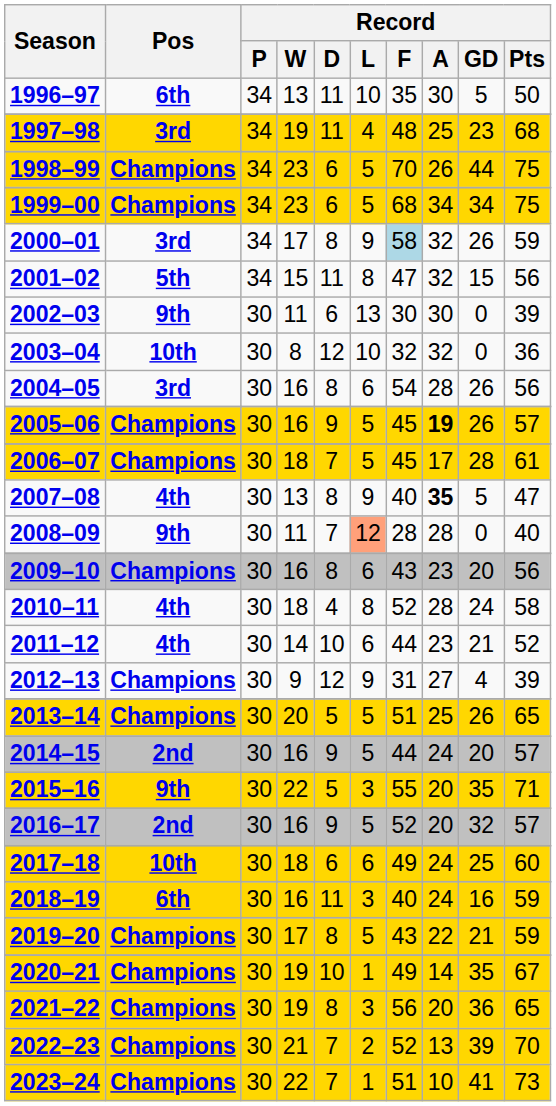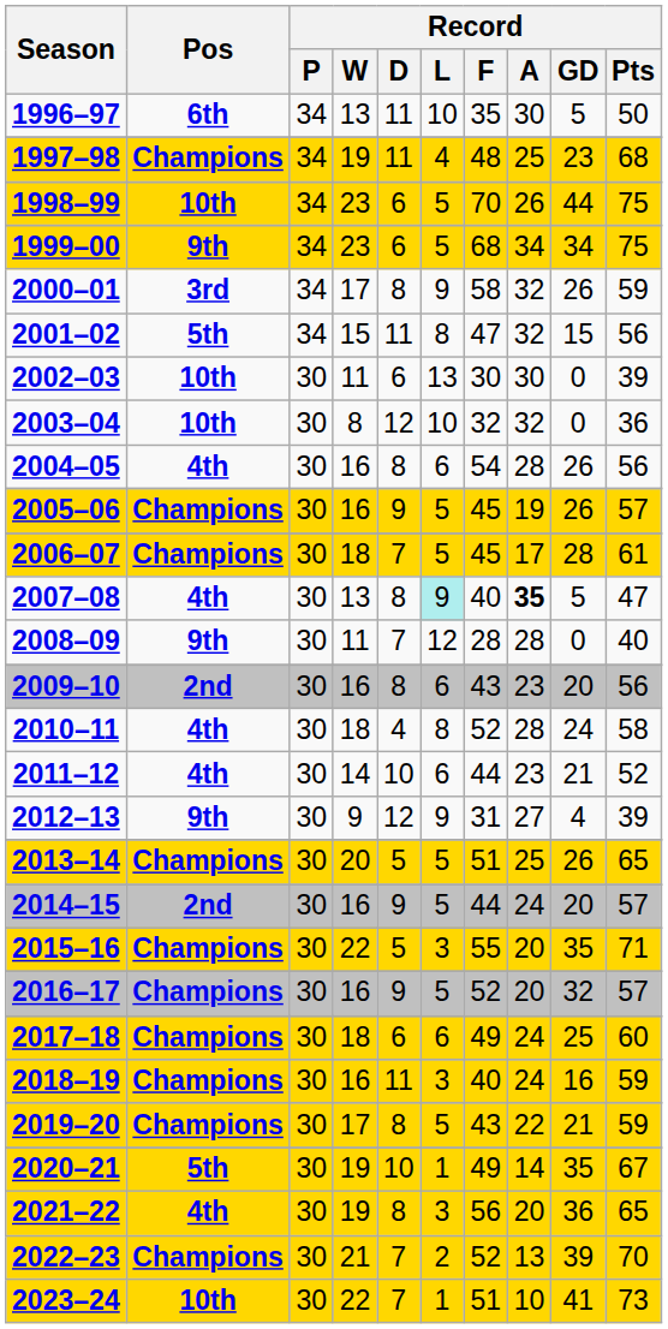1997–98 | Pos: 3rd -> Champions
1998–99 | Pos: Champions -> 10th
1999–00 | Pos: Champions -> 9th
2000–01 | Record / F: lightblue background -> no background
2002–03 | Pos: 9th -> 10th
2004–05 | Pos: 3rd -> 4th
2005–06 | Record / A: bold -> normal
2007–08 | Record / L: no background -> paleturquoise background
2008–09 | Record / L: lightsalmon background -> no background
2009–10 | Pos: Champions -> 2nd
2012–13 | Pos: Champions -> 9th
2015–16 | Pos: 9th -> Champions
2016–17 | Pos: 2nd -> Champions
2017–18 | Pos: 10th -> Champions
2018–19 | Pos: 6th -> Champions
2020–21 | Pos: Champions -> 5th
2021–22 | Pos: Champions -> 4th
2023–24 | Pos: Champions -> 10th
